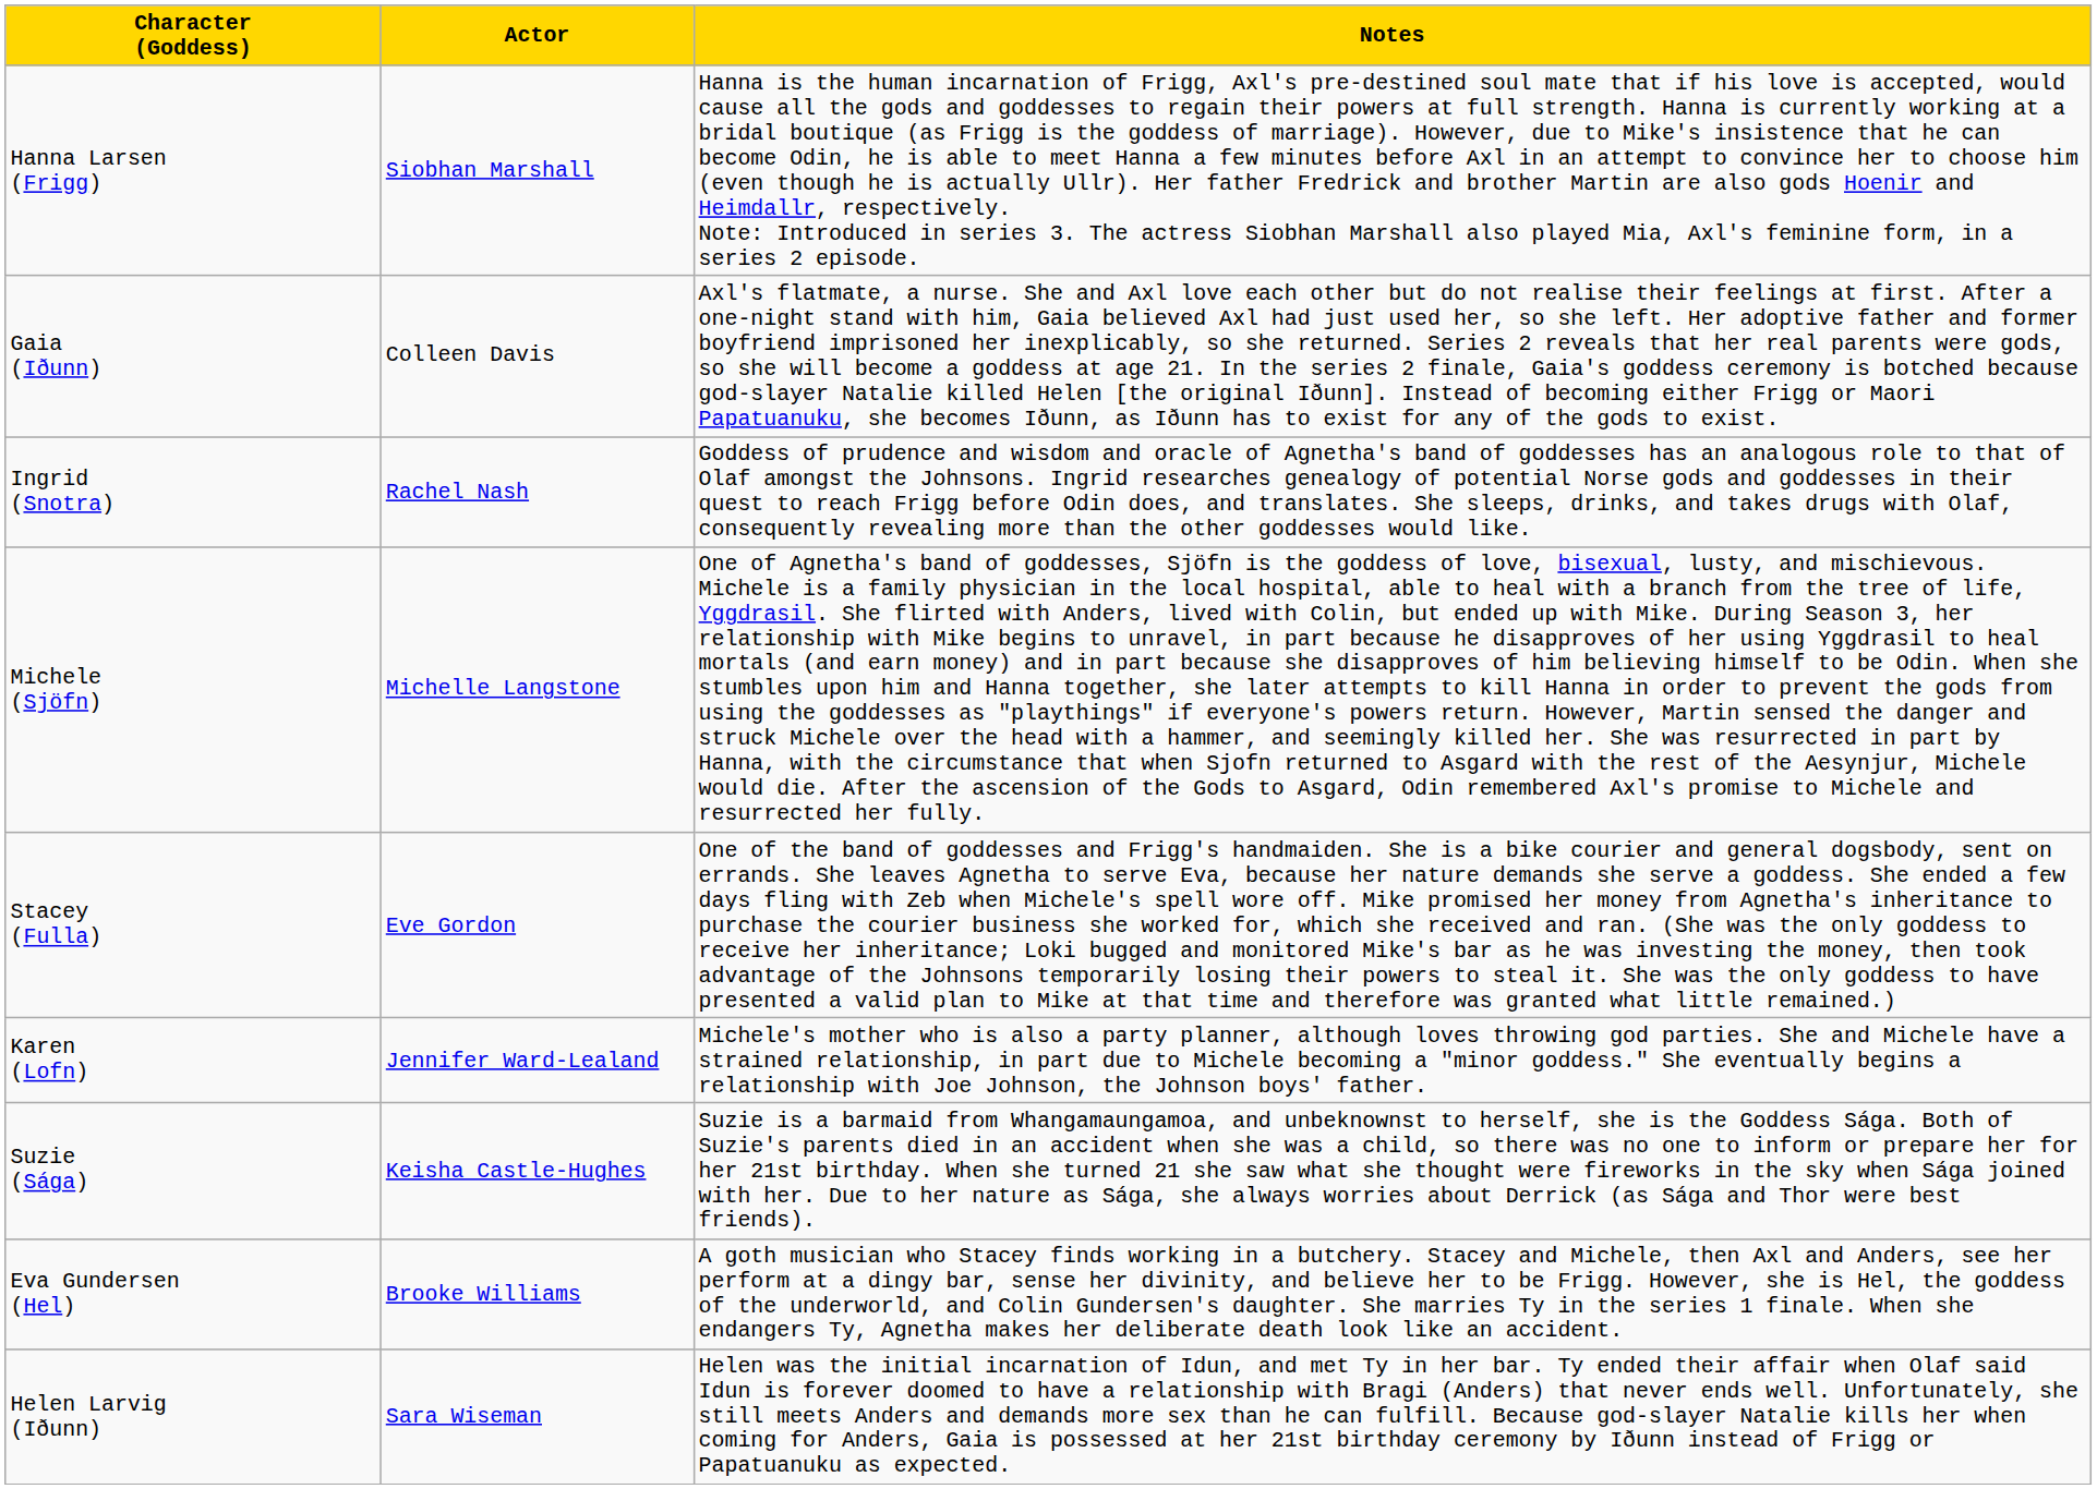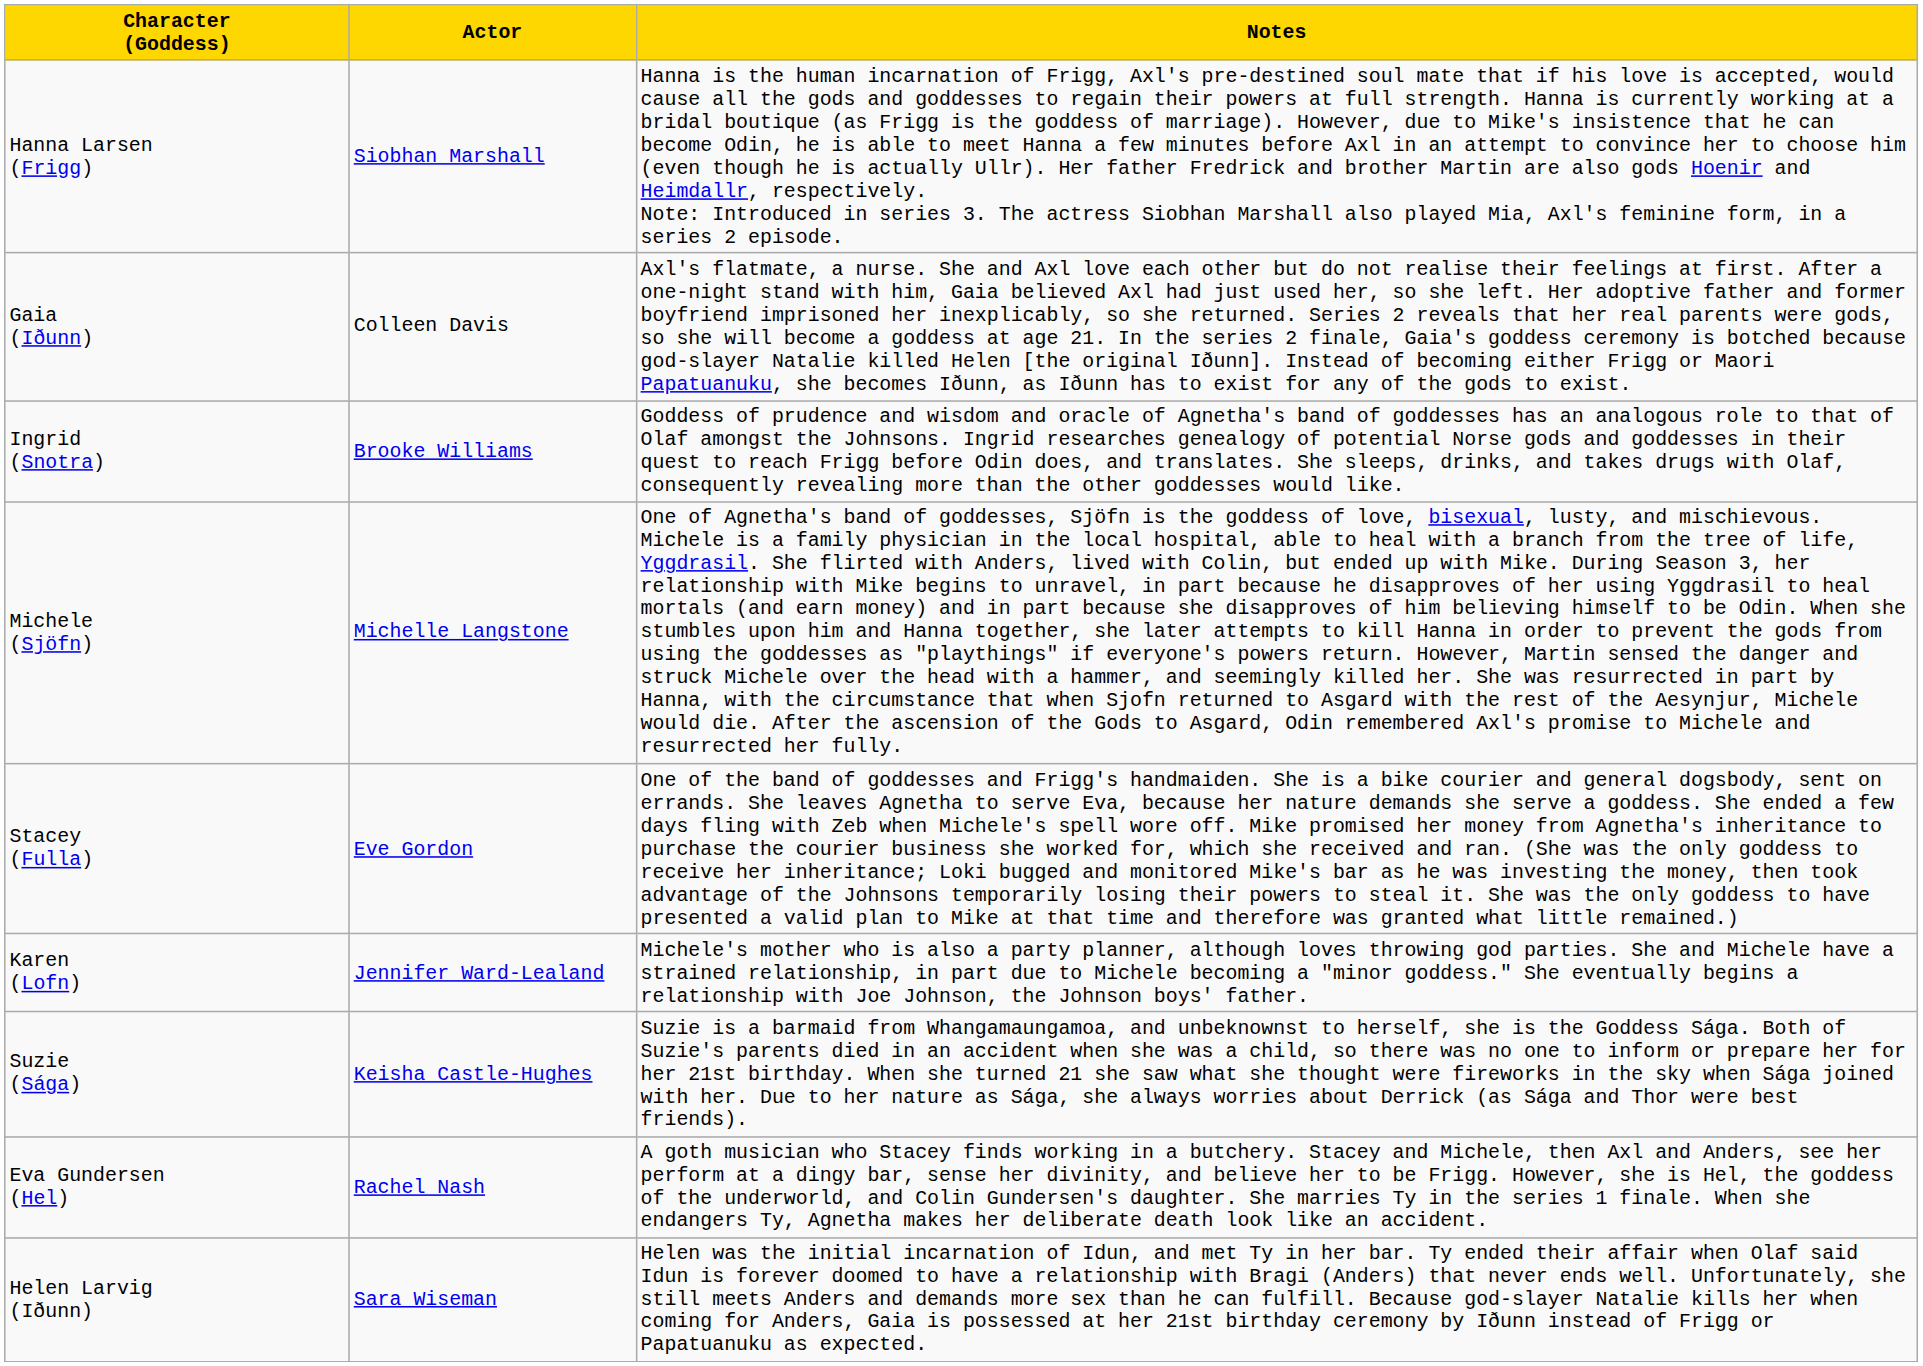Ingrid (Snotra) | Actor: Rachel Nash -> Brooke Williams
Eva Gundersen (Hel) | Actor: Brooke Williams -> Rachel Nash
